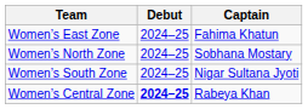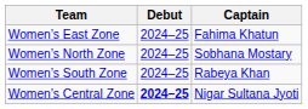Women’s South Zone | Captain: Nigar Sultana Jyoti -> Rabeya Khan
Women’s Central Zone | Captain: Rabeya Khan -> Nigar Sultana Jyoti
